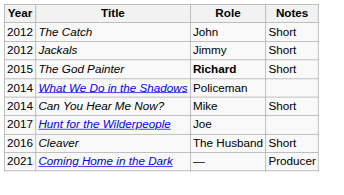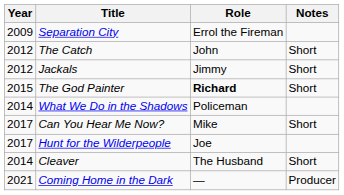+ row: 2009 | Separation City | Errol the Fireman
Can You Hear Me Now? | Year: 2014 -> 2017
Cleaver | Year: 2016 -> 2014
